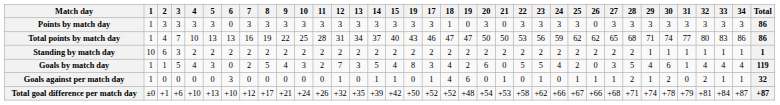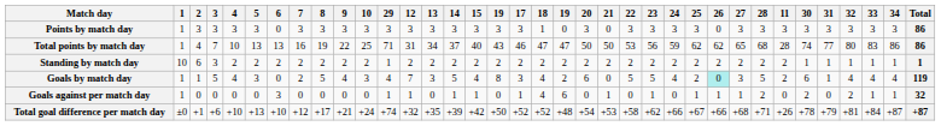columns swapped: 11 <-> 29
Goals by match day | 26: no background -> paleturquoise background
